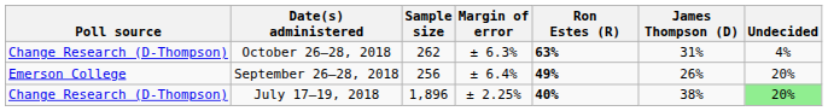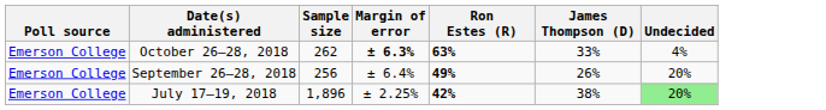October 26–28, 2018 | Poll source: Change Research (D-Thompson) -> Emerson College
October 26–28, 2018 | Margin of error: normal -> bold
October 26–28, 2018 | James Thompson (D): 31% -> 33%
July 17–19, 2018 | Poll source: Change Research (D-Thompson) -> Emerson College
July 17–19, 2018 | Ron Estes (R): 40% -> 42%
